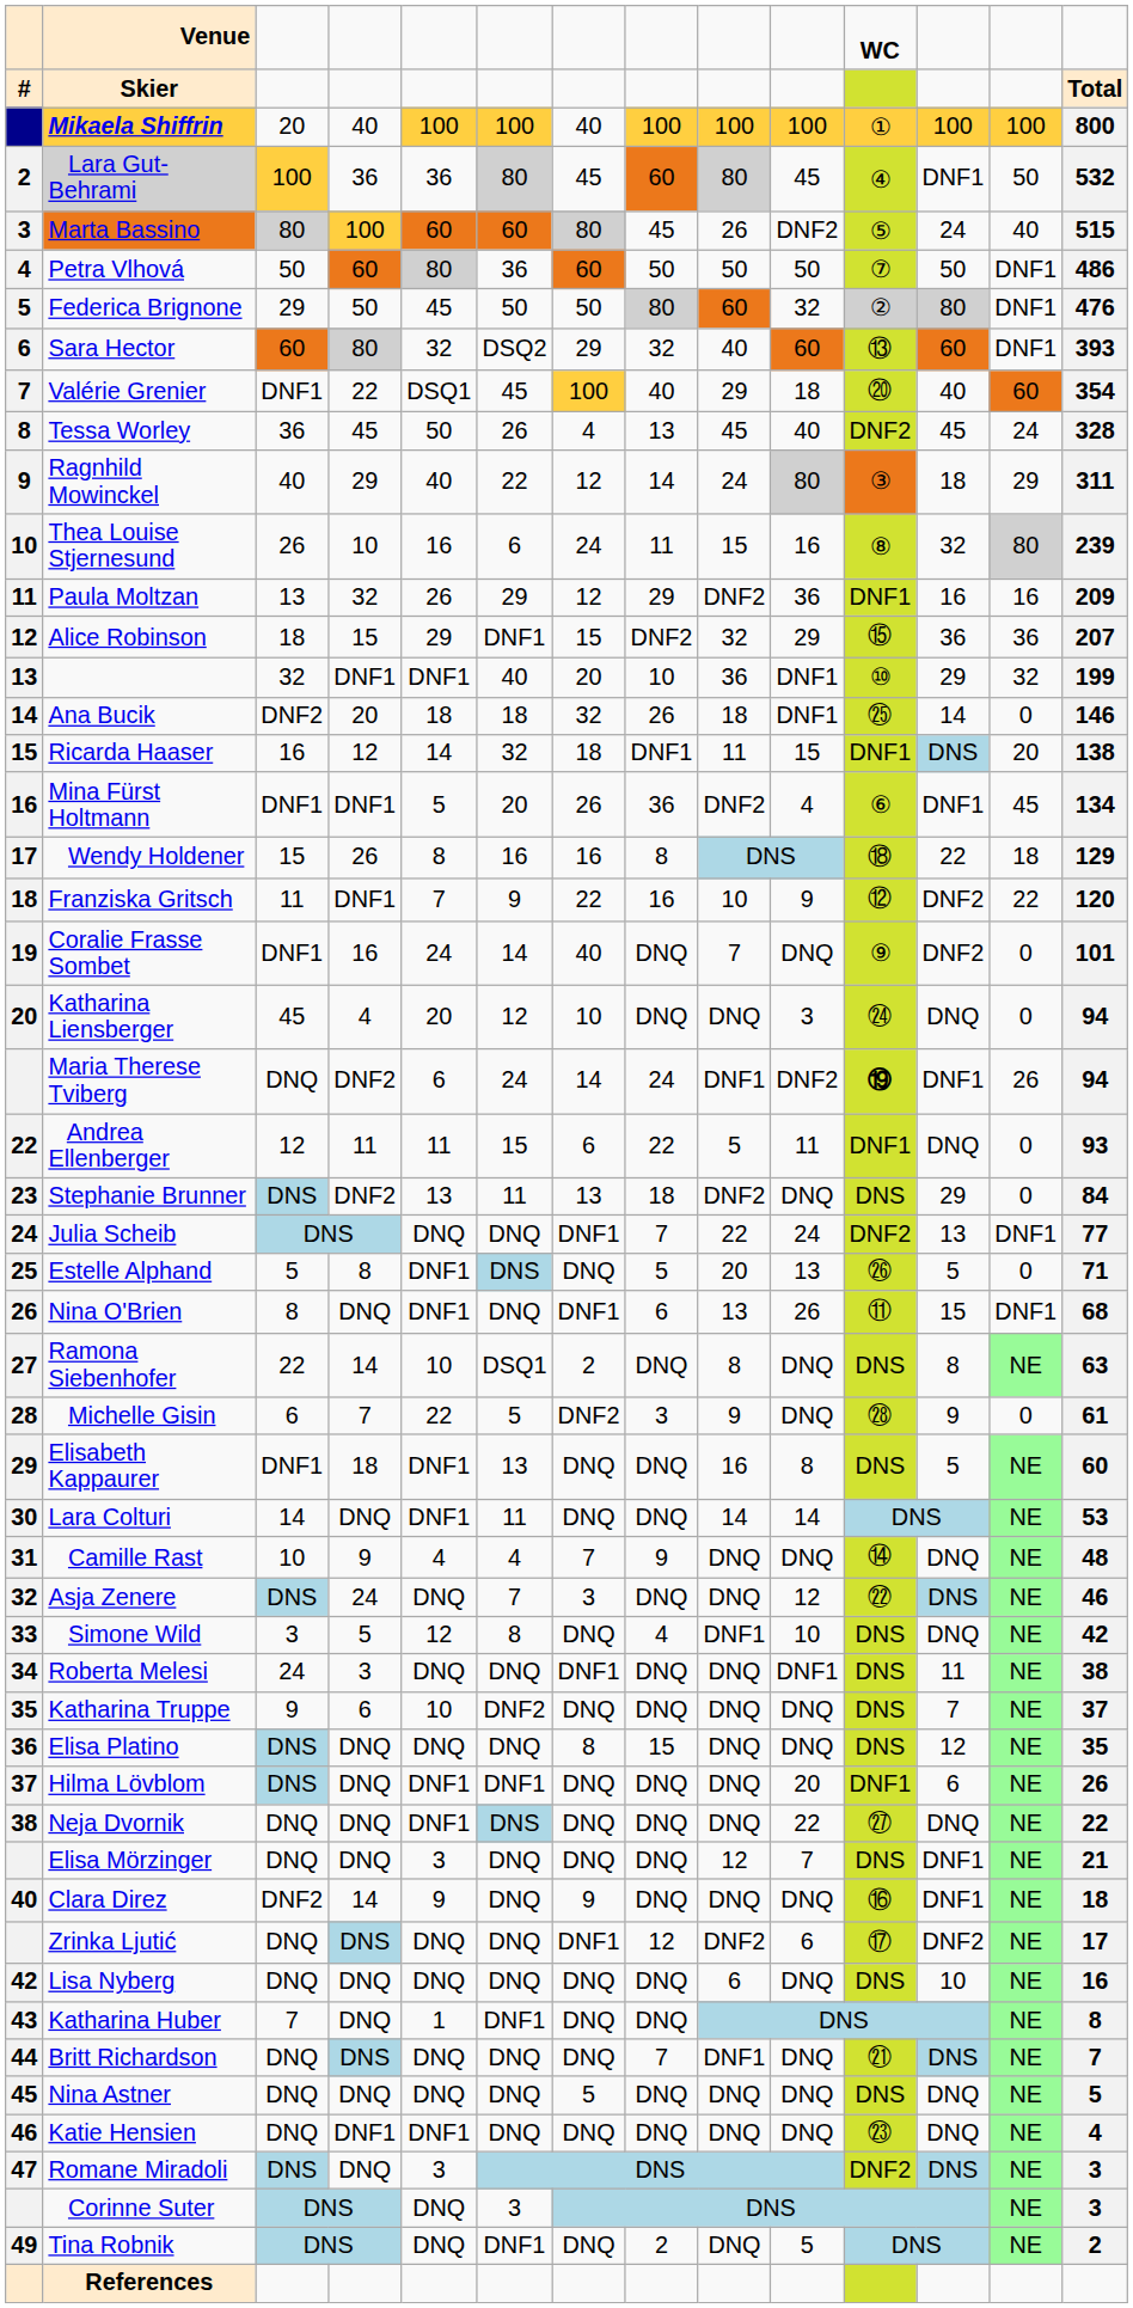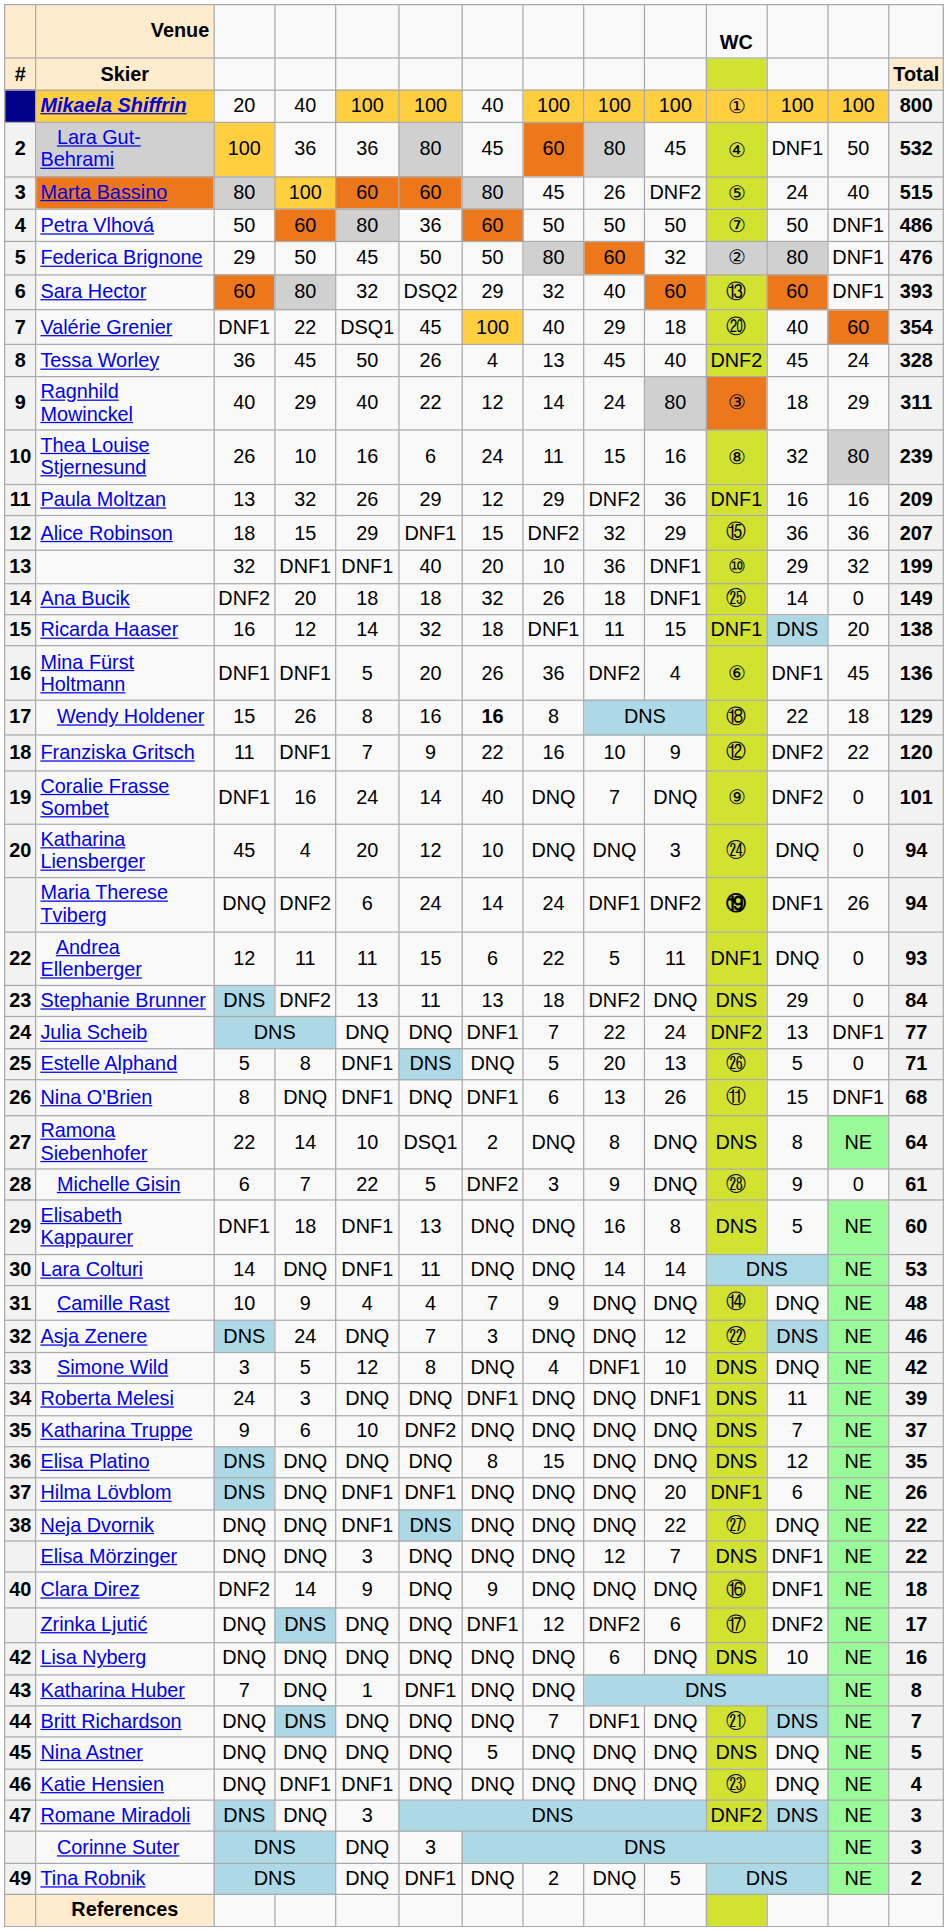Ana Bucik | column 14: 146 -> 149
Mina Fürst Holtmann | column 14: 134 -> 136
Wendy Holdener | column 7: normal -> bold
Ramona Siebenhofer | column 14: 63 -> 64
Roberta Melesi | column 14: 38 -> 39
Elisa Mörzinger | column 14: 21 -> 22
